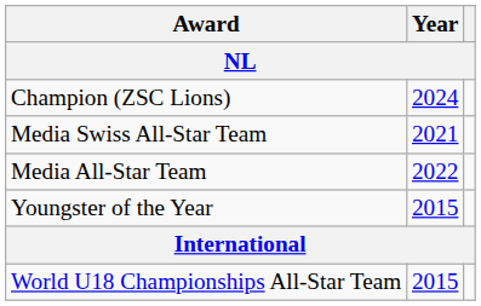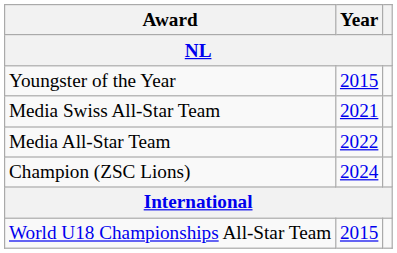rows swapped: Youngster of the Year <-> Champion (ZSC Lions)
